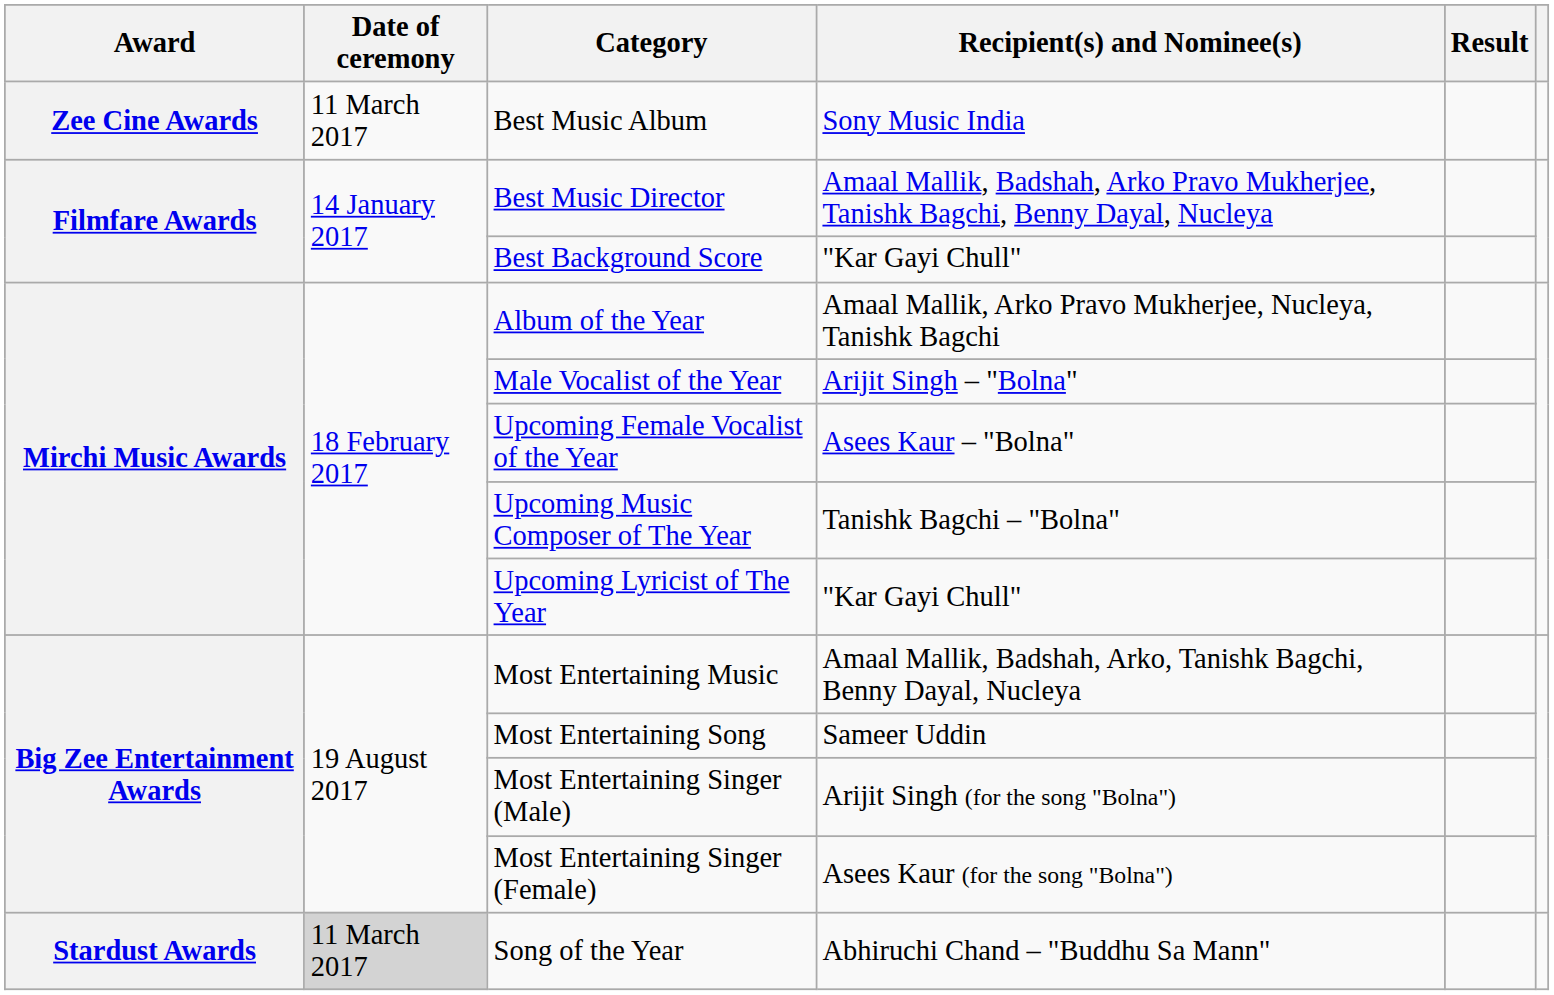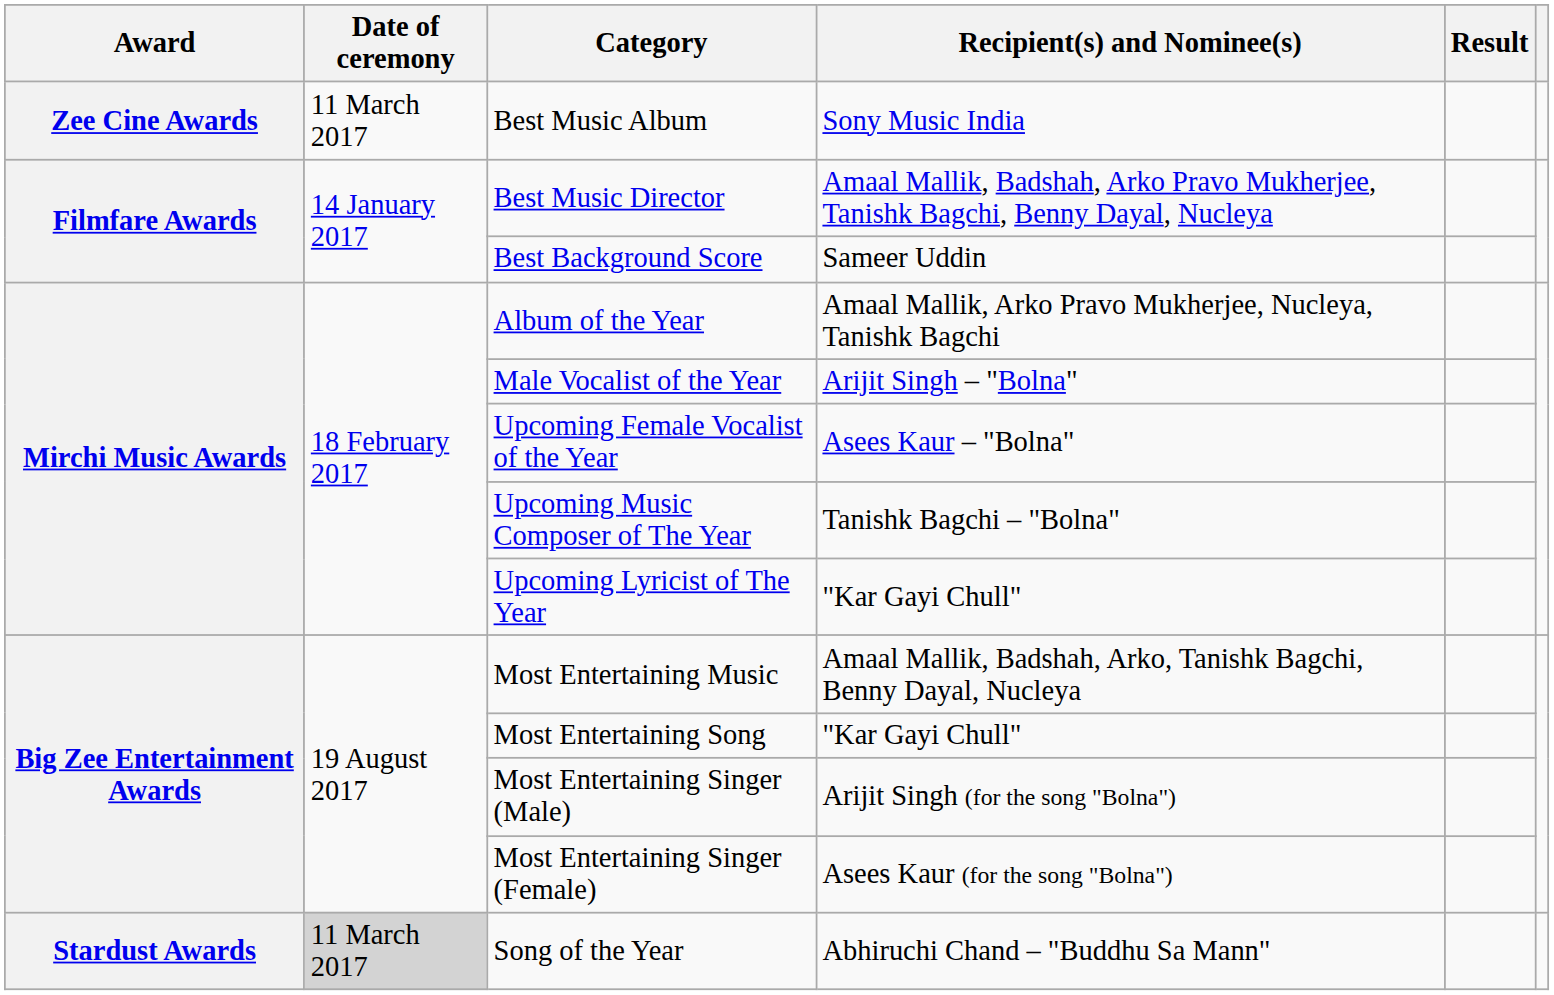Best Background Score | Recipient(s) and Nominee(s): "Kar Gayi Chull" -> Sameer Uddin
Most Entertaining Song | Recipient(s) and Nominee(s): Sameer Uddin -> "Kar Gayi Chull"
